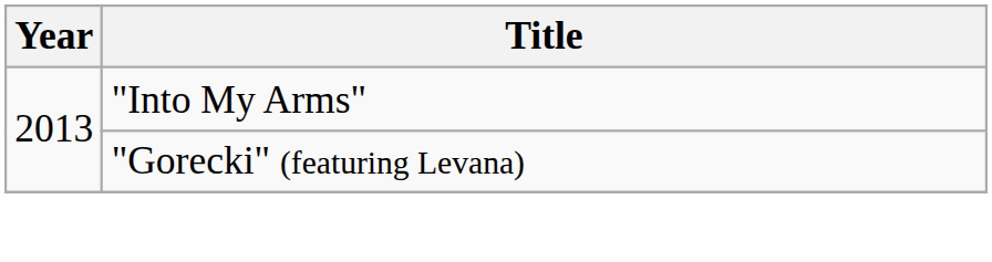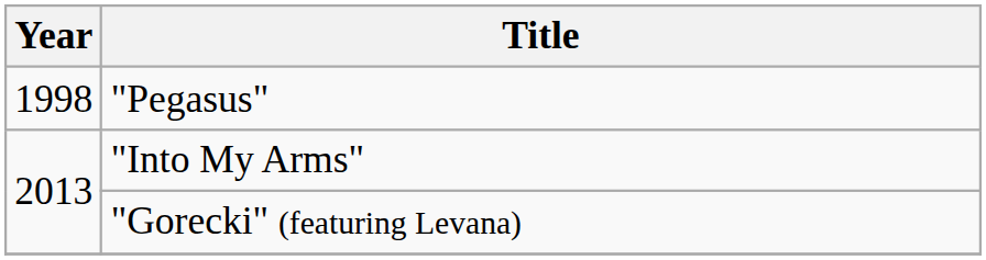+ row: 1998 | "Pegasus"
